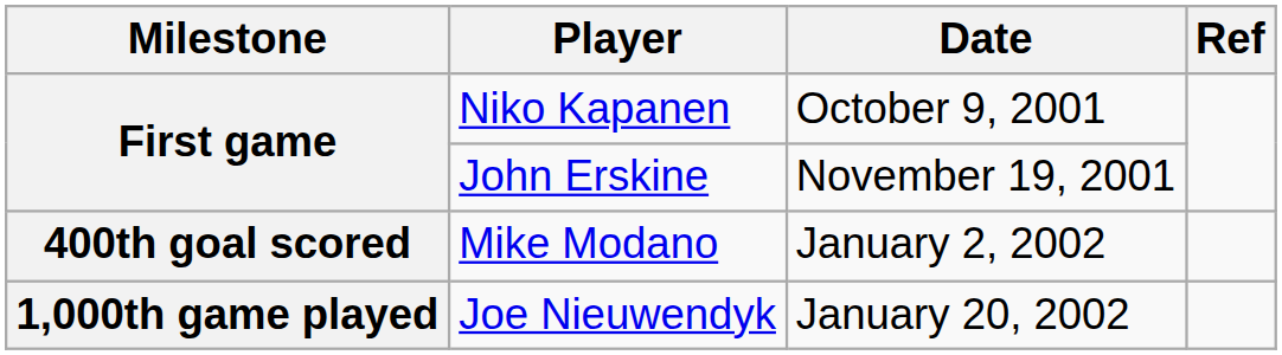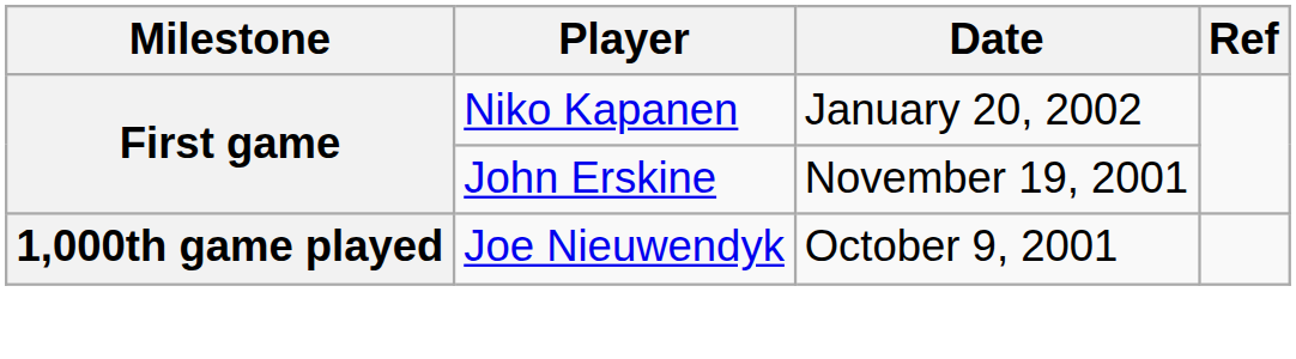Niko Kapanen | Date: October 9, 2001 -> January 20, 2002
- row: 400th goal scored | Mike Modano | January 2, 2002
Joe Nieuwendyk | Date: January 20, 2002 -> October 9, 2001
